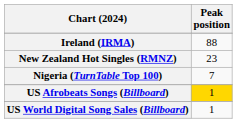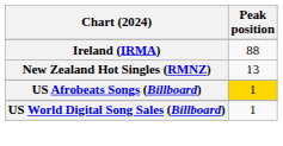New Zealand Hot Singles (RMNZ) | Peak position: 23 -> 13
- row: Nigeria (TurnTable Top 100) | 7
